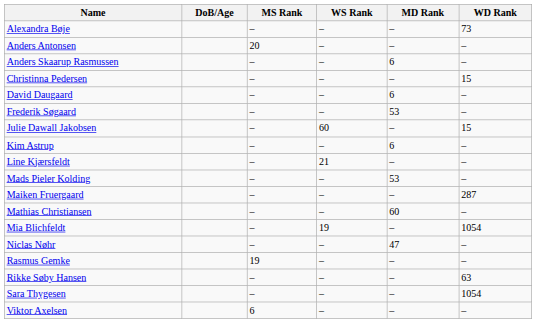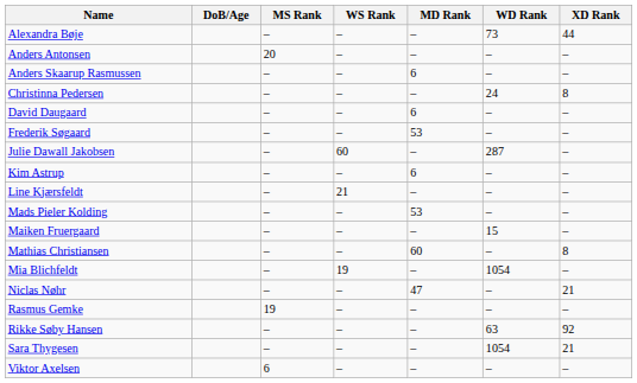+ column: XD Rank | 44 | – | – | 8 | – | – | – | – | – | – | – | 8 | – | 21 | – | 92 | 21 | –
Christinna Pedersen | WD Rank: 15 -> 24
Julie Dawall Jakobsen | WD Rank: 15 -> 287
Maiken Fruergaard | WD Rank: 287 -> 15
